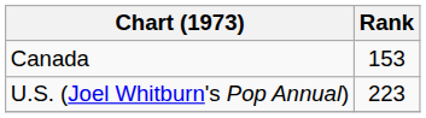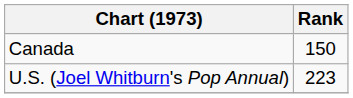Canada | Rank: 153 -> 150
